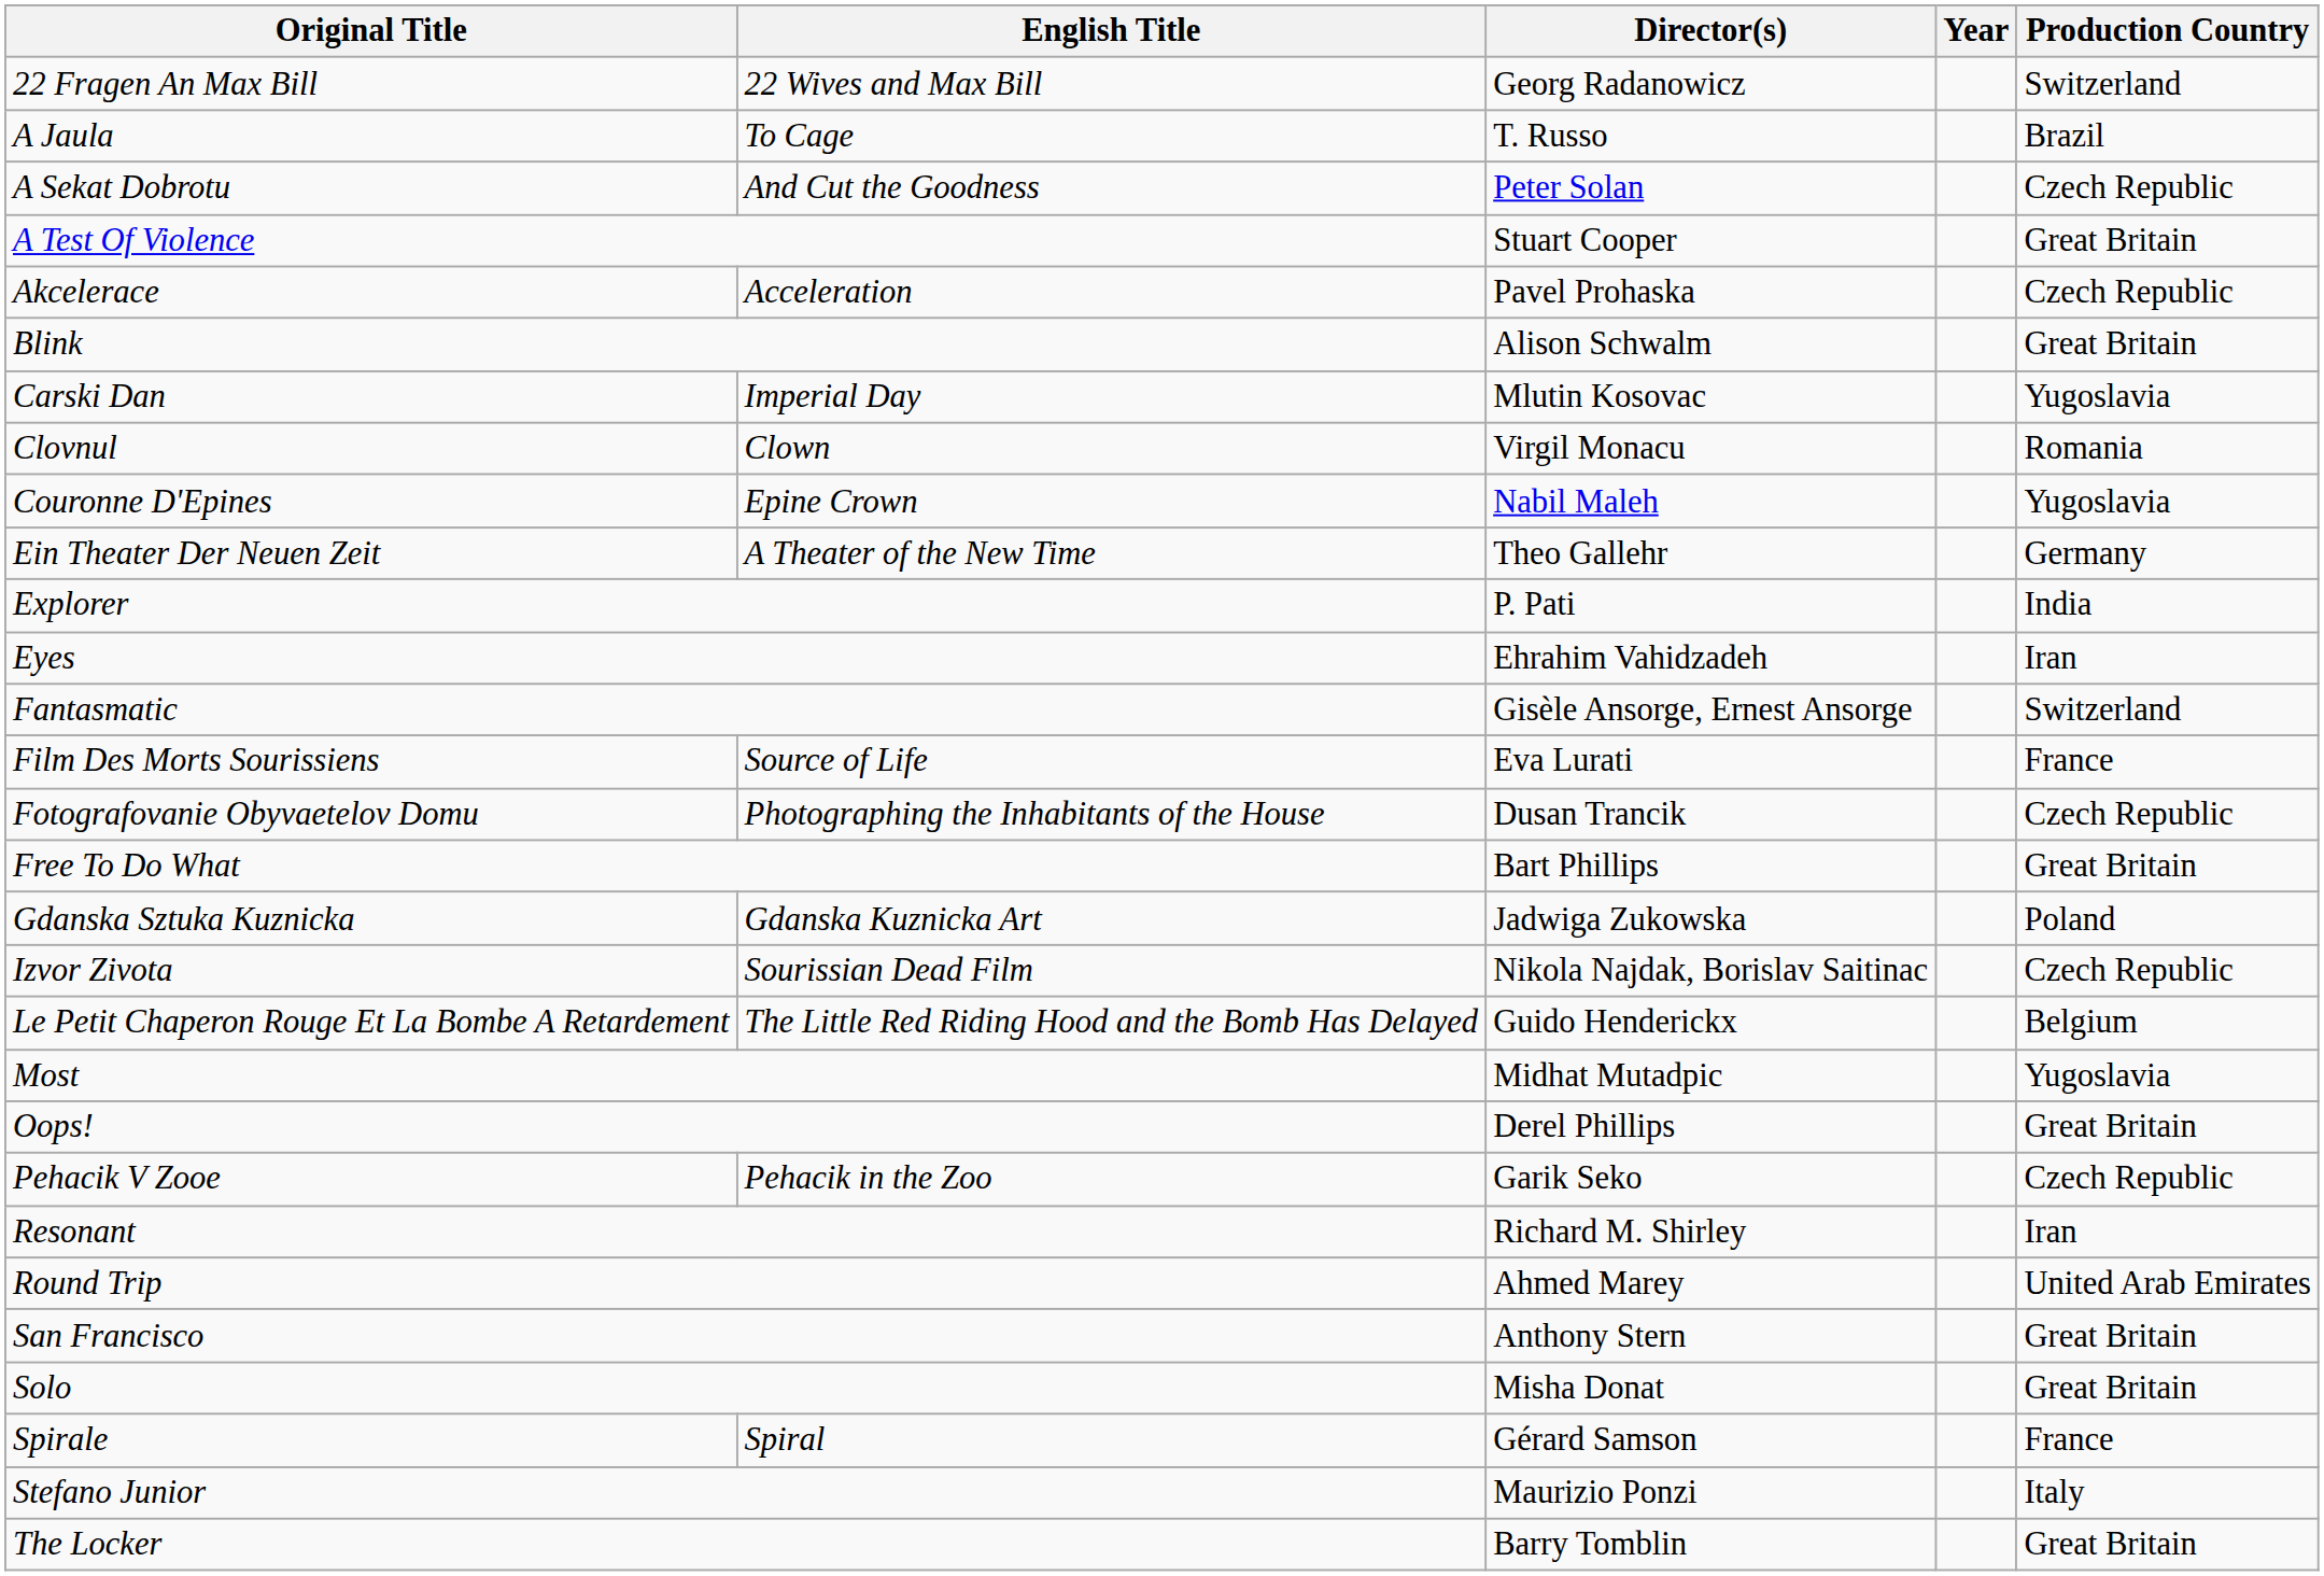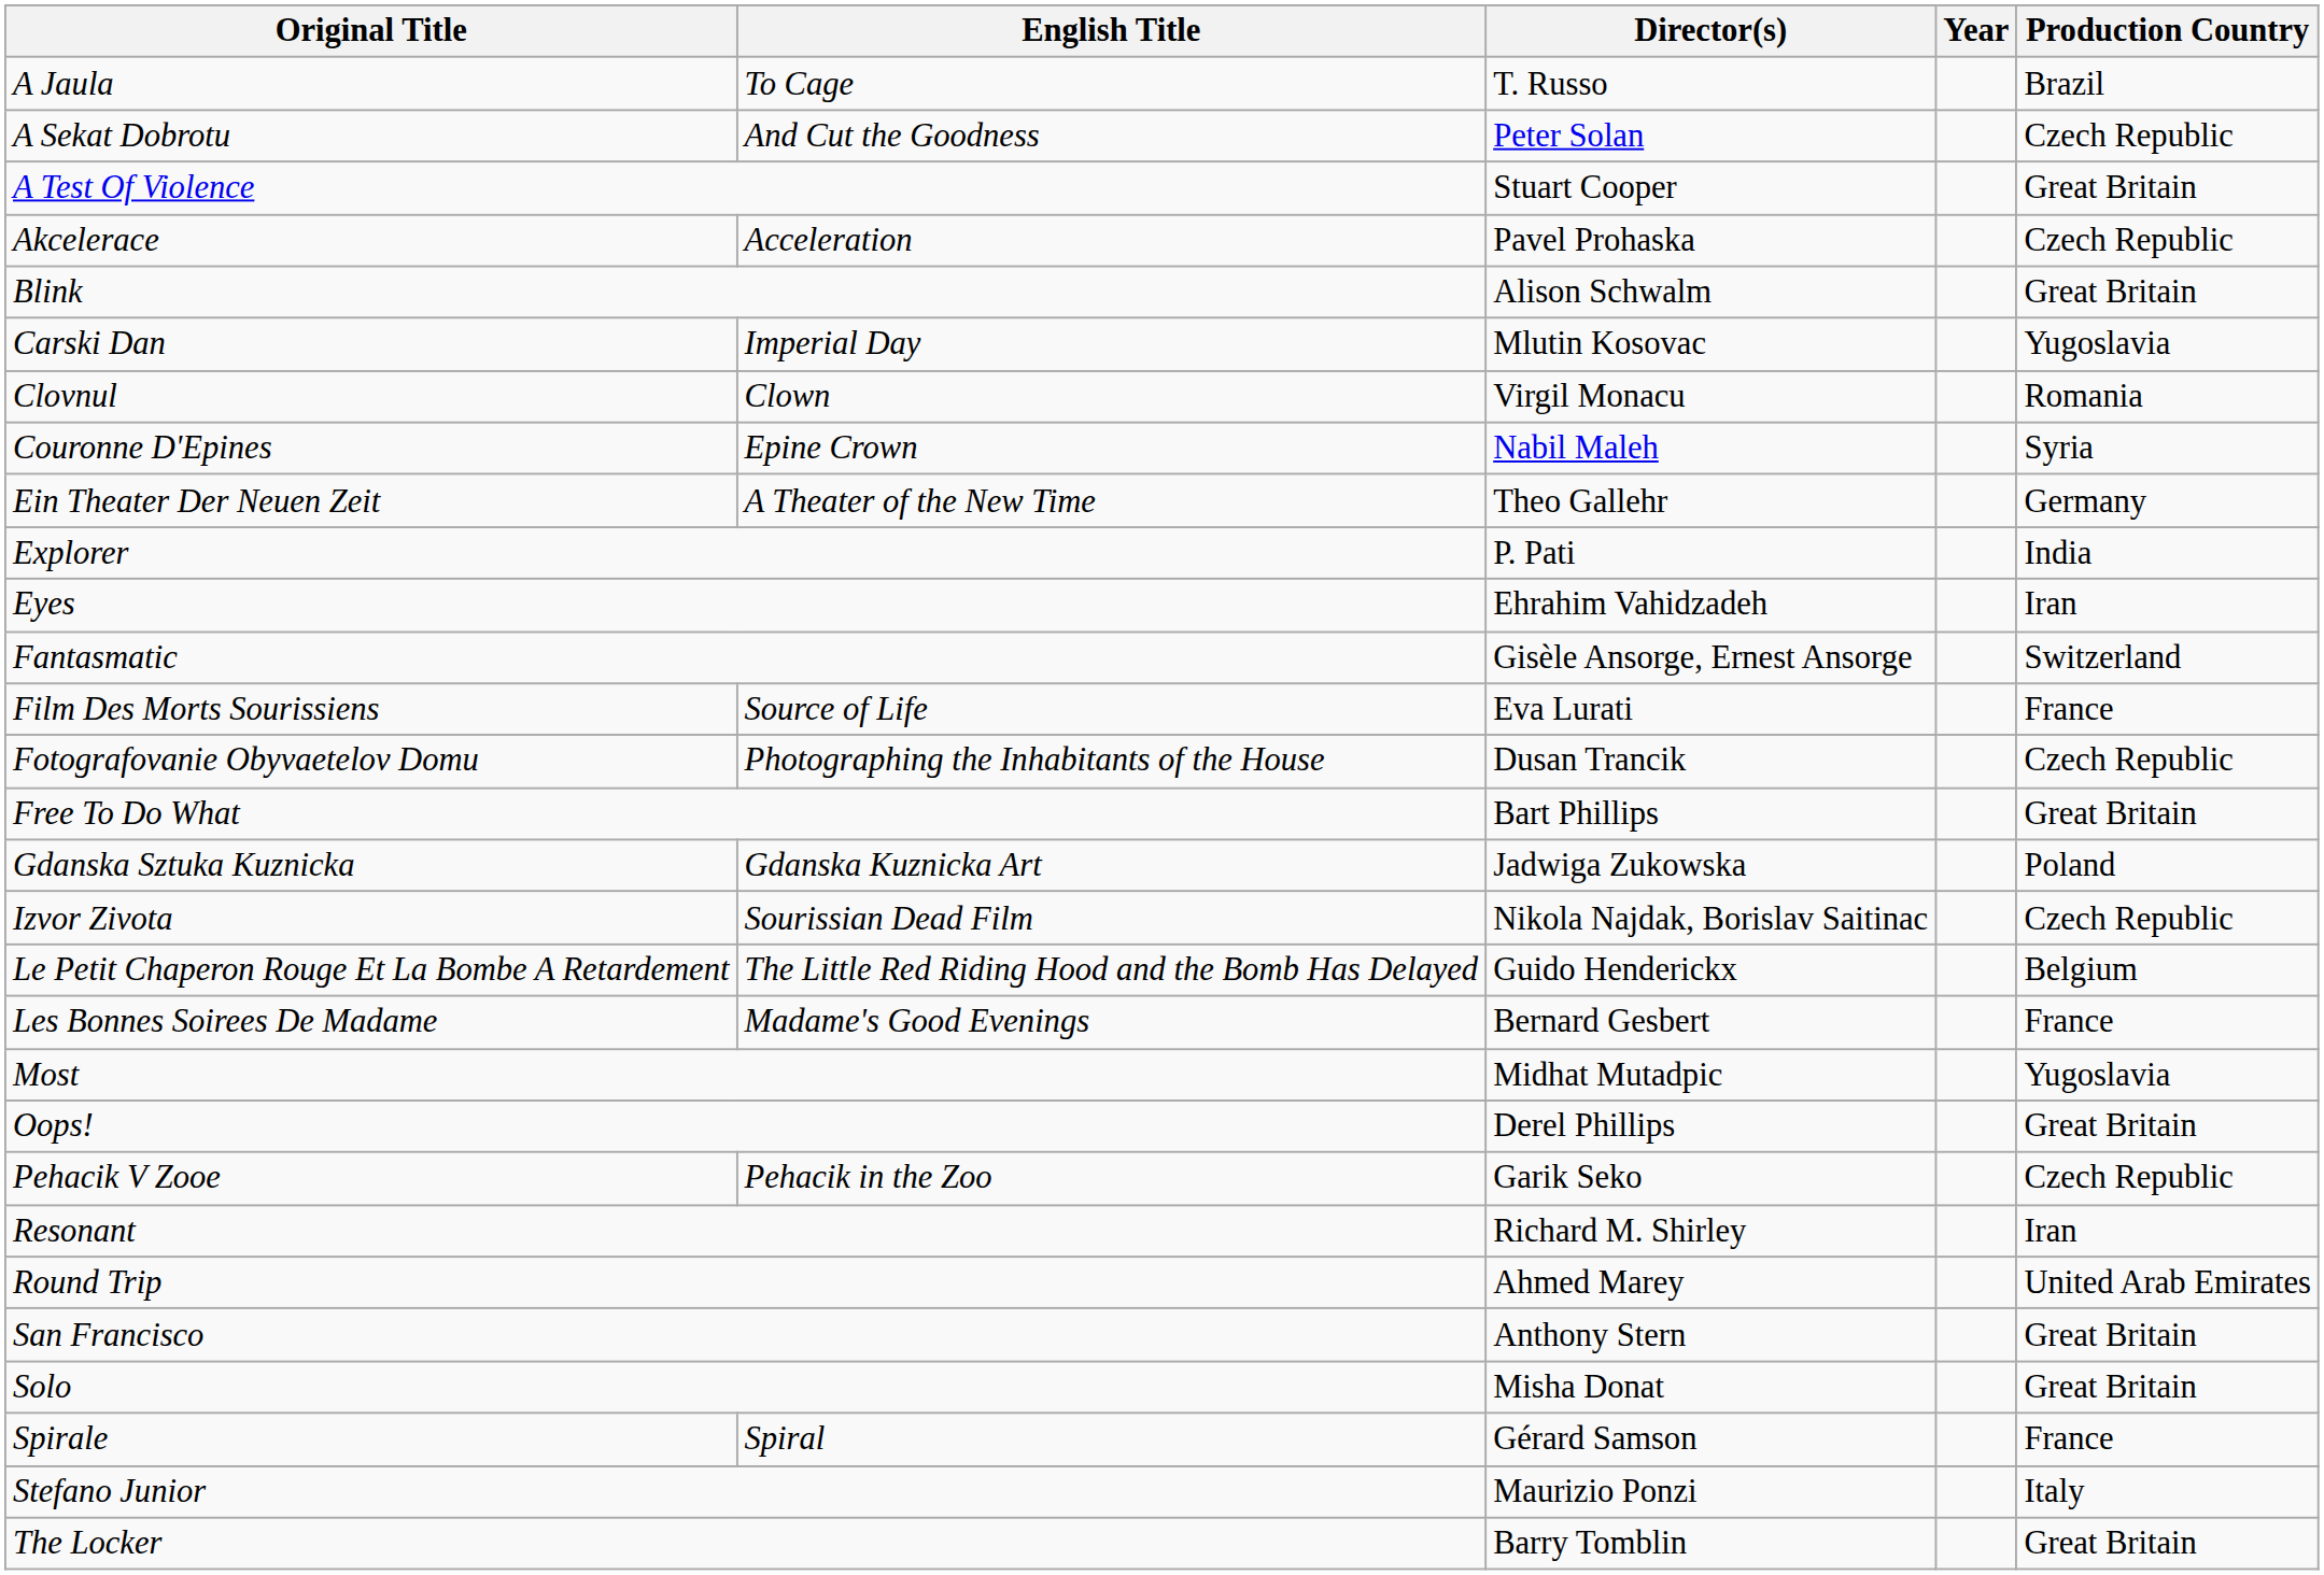- row: 22 Fragen An Max Bill | 22 Wives and Max Bill | Georg Radanowicz | Switzerland
Couronne D'Epines | Production Country: Yugoslavia -> Syria
+ row: Les Bonnes Soirees De Madame | Madame's Good Evenings | Bernard Gesbert | France
